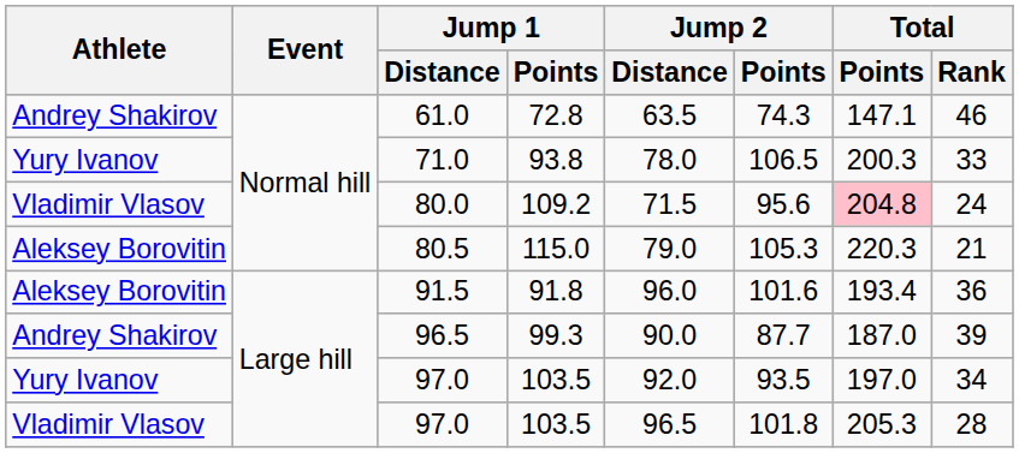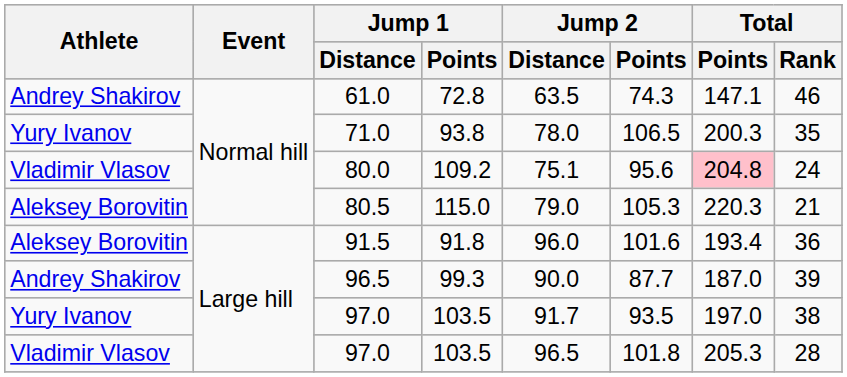71.0 | Total / Rank: 33 -> 35
80.0 | Jump 2 / Distance: 71.5 -> 75.1
Yury Ivanov / 97.0 | Jump 2 / Distance: 92.0 -> 91.7
Yury Ivanov / 97.0 | Total / Rank: 34 -> 38
